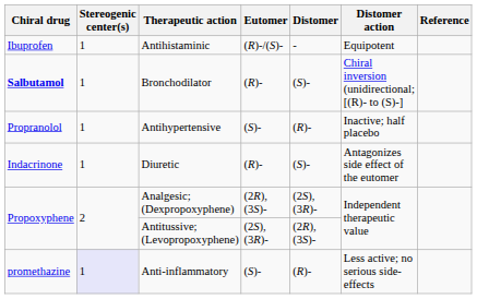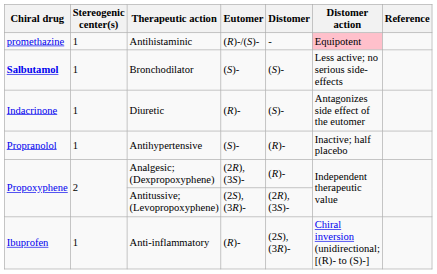Antihistaminic | Chiral drug: Ibuprofen -> promethazine
Antihistaminic | Distomer action: no background -> pink background
Bronchodilator | Eutomer: (R)- -> (S)-
Bronchodilator | Distomer action: Chiral inversion (unidirectional; [(R)- to (S)-] -> Less active; no serious side-effects
rows swapped: Antihypertensive <-> Diuretic
Analgesic; (Dexpropoxyphene) | Distomer: (2S),(3R)- -> (R)-
Anti-inflammatory | Chiral drug: promethazine -> Ibuprofen
Anti-inflammatory | Stereogenic center(s): lavender background -> no background
Anti-inflammatory | Eutomer: (S)- -> (R)-
Anti-inflammatory | Distomer: (R)- -> (2S),(3R)-
Anti-inflammatory | Distomer action: Less active; no serious side-effects -> Chiral inversion (unidirectional; [(R)- to (S)-]
